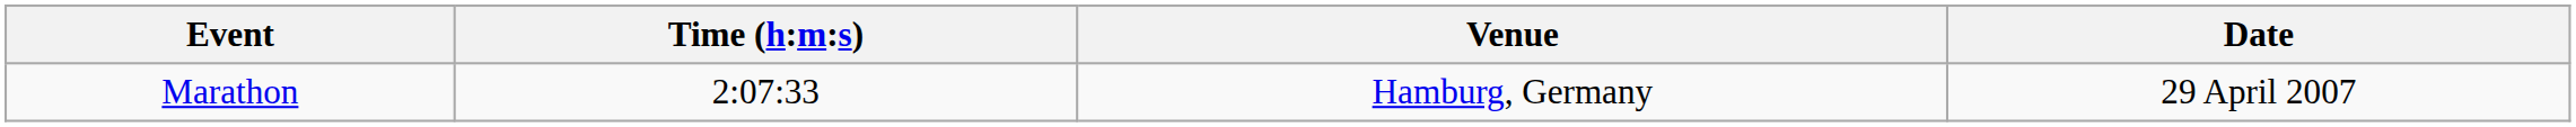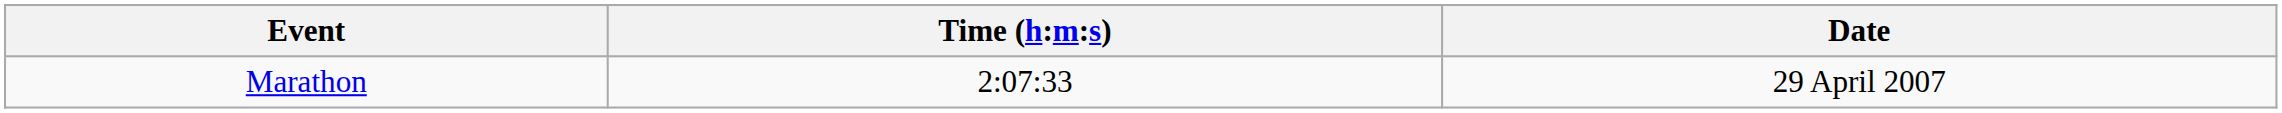- column: Venue | Hamburg, Germany
